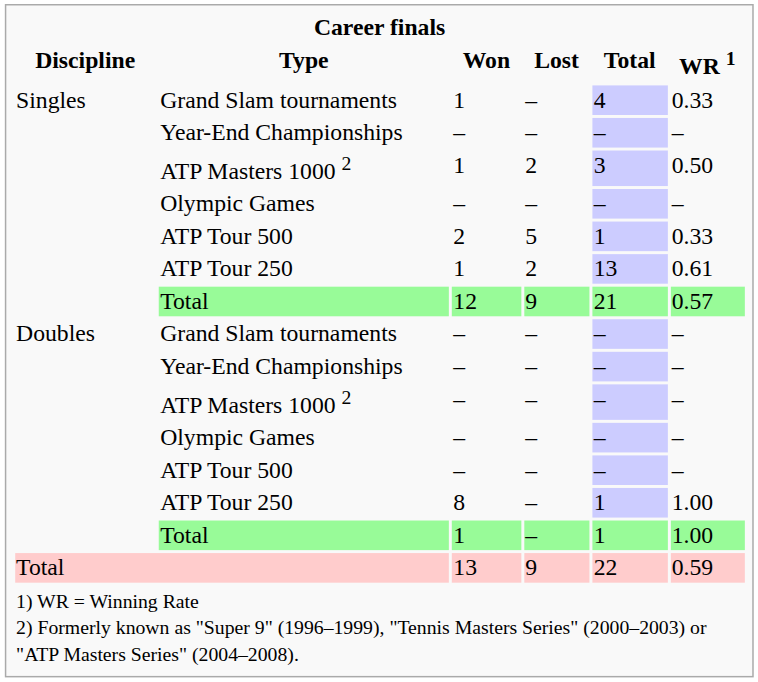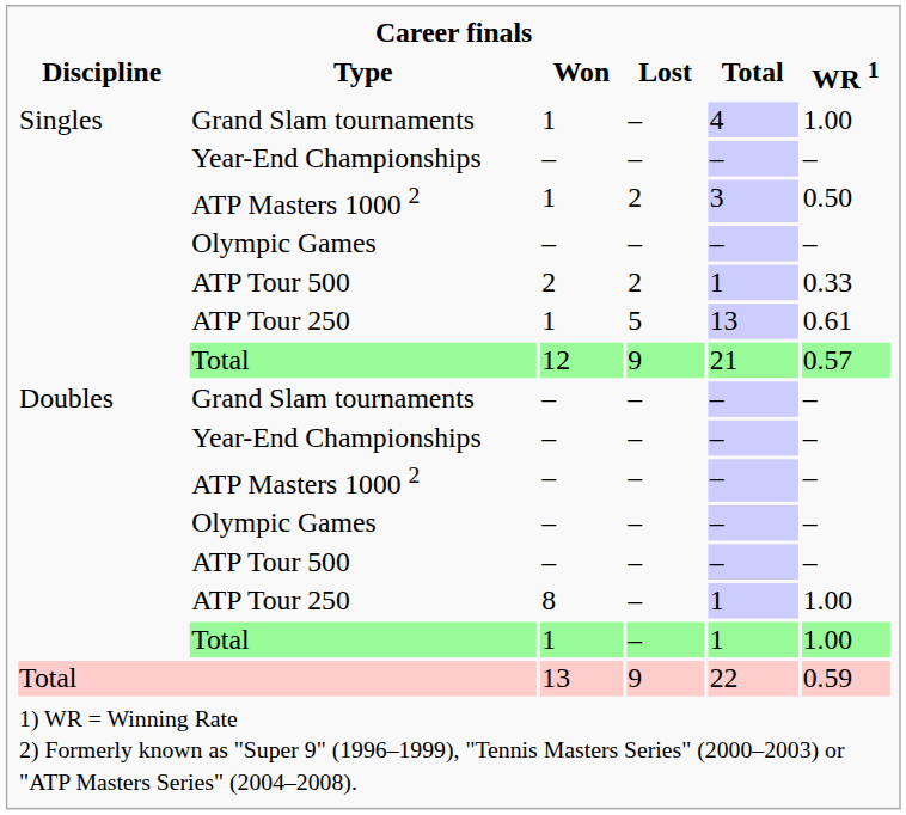Singles / Grand Slam tournaments | WR 1: 0.33 -> 1.00
Singles / ATP Tour 500 | Lost: 5 -> 2
Singles / ATP Tour 250 | Lost: 2 -> 5
